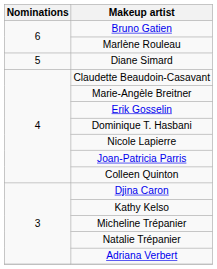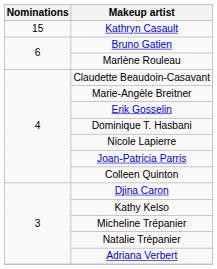+ row: 15 | Kathryn Casault
- row: 5 | Diane Simard
